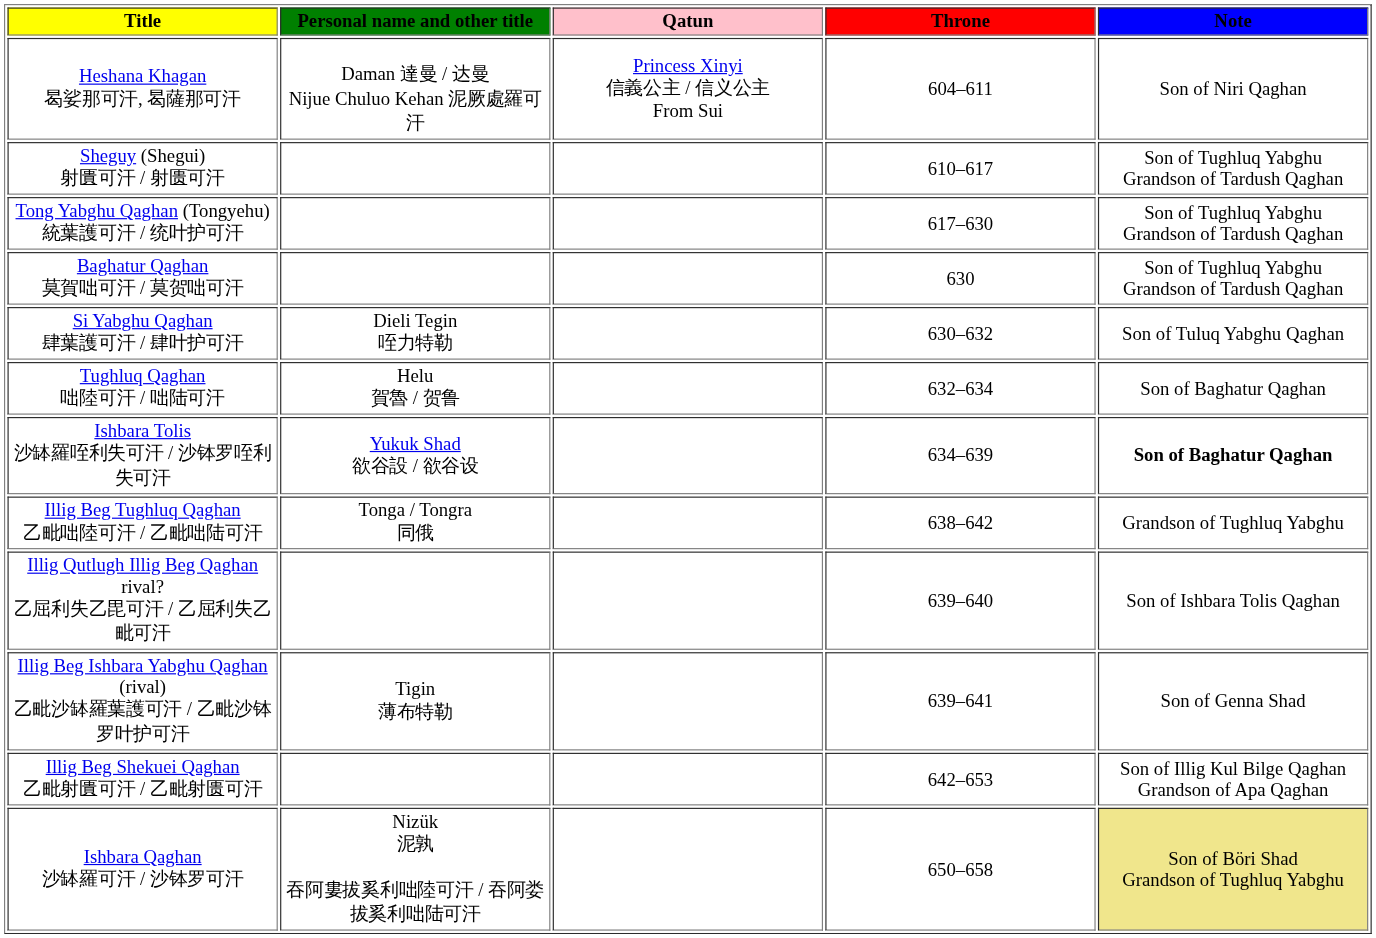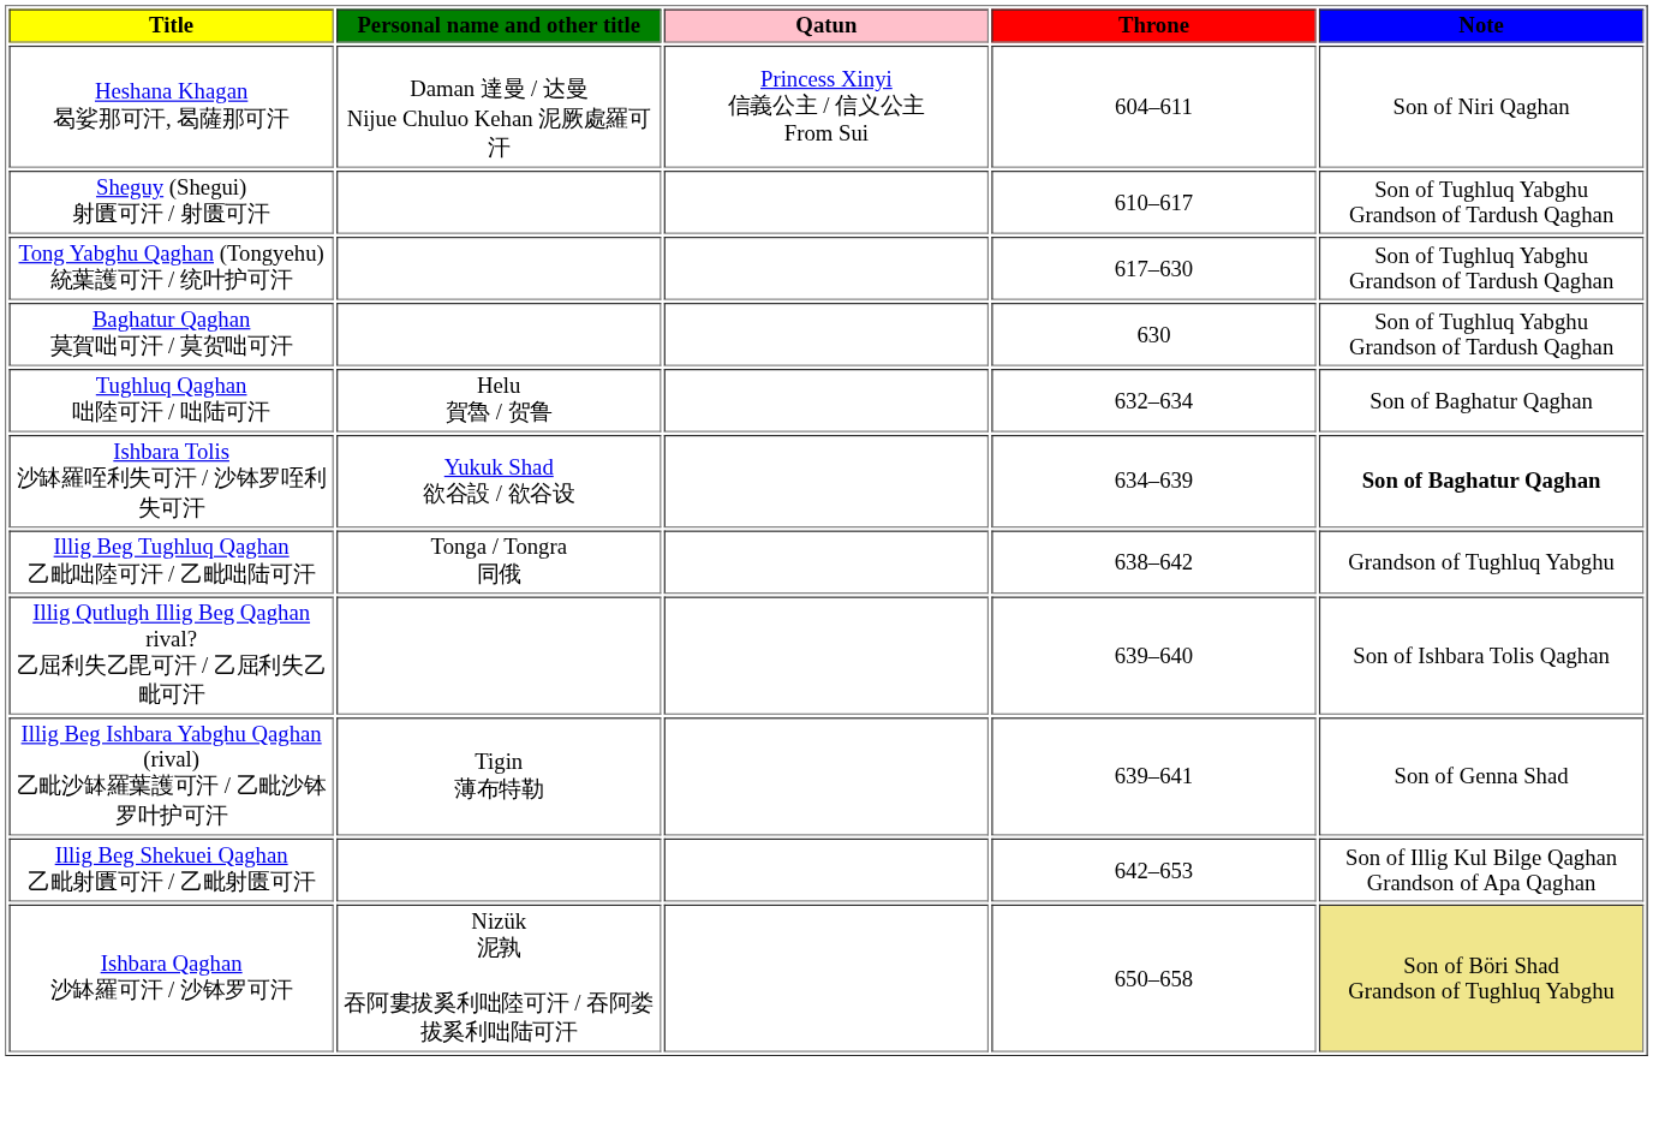- row: Si Yabghu Qaghan 肆葉護可汗 / 肆叶护可汗 | Dieli Tegin 咥力特勒 | 630–632 | Son of Tuluq Yabghu Qaghan
